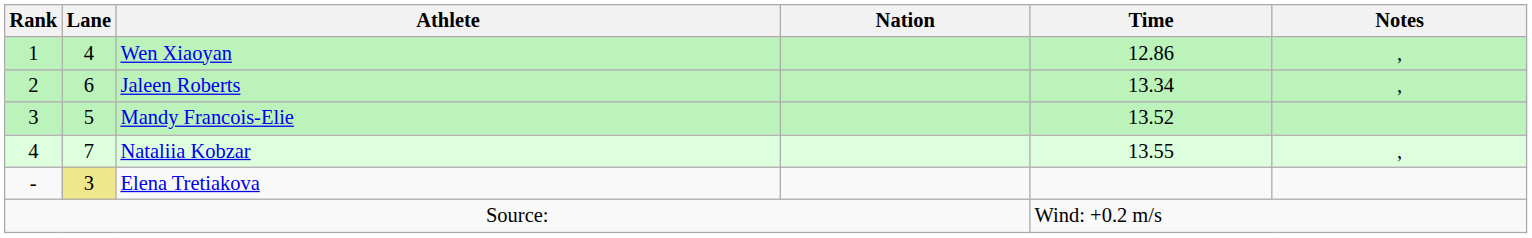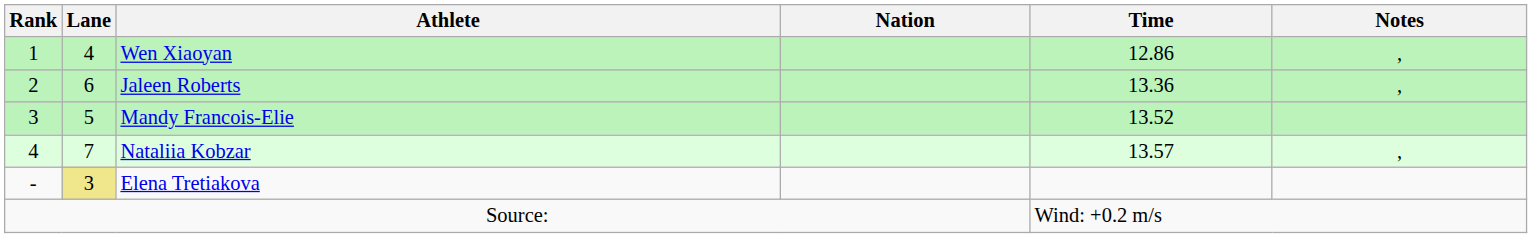Jaleen Roberts | Time: 13.34 -> 13.36
Nataliia Kobzar | Time: 13.55 -> 13.57
